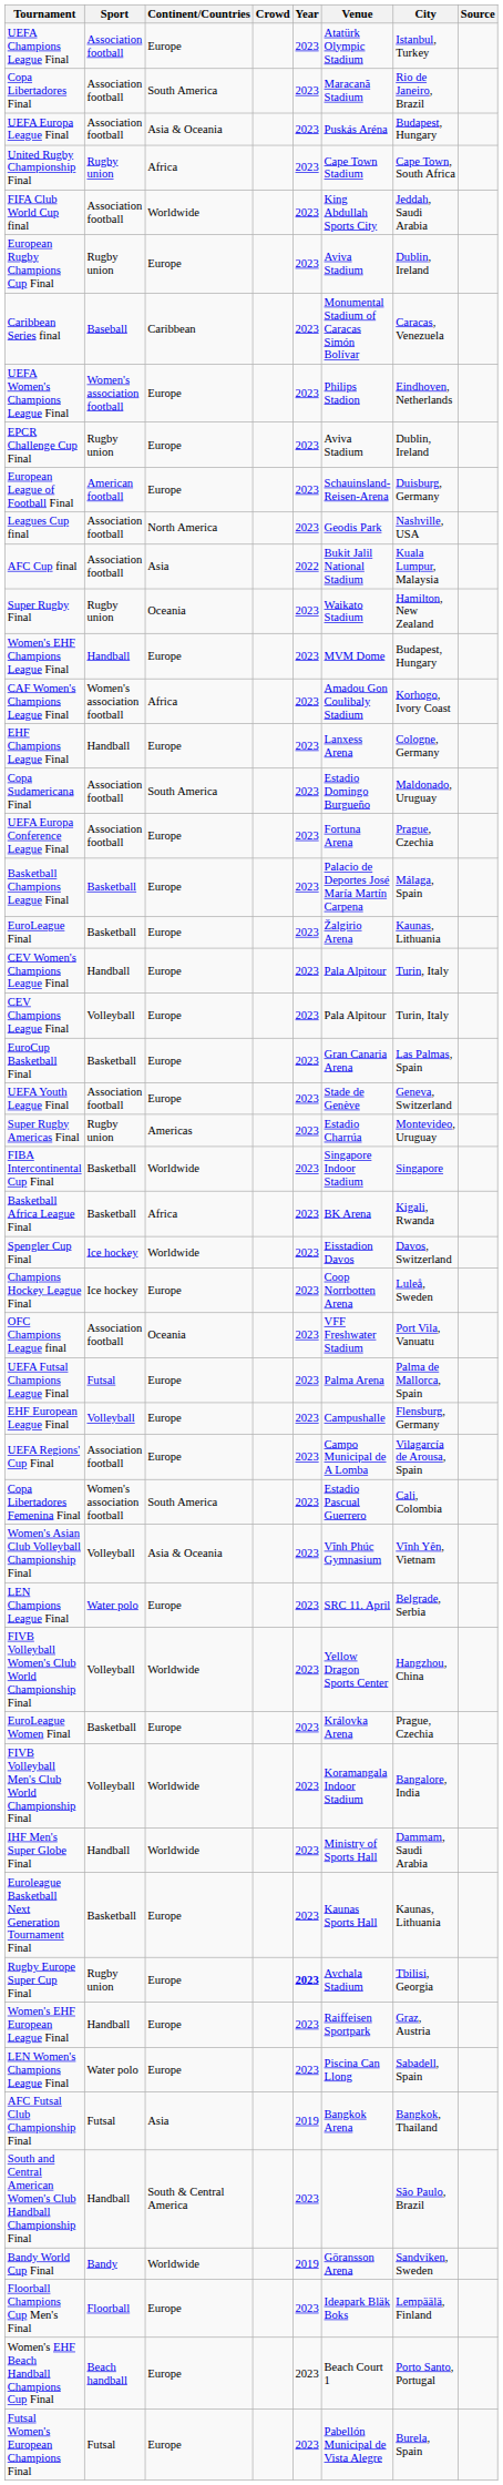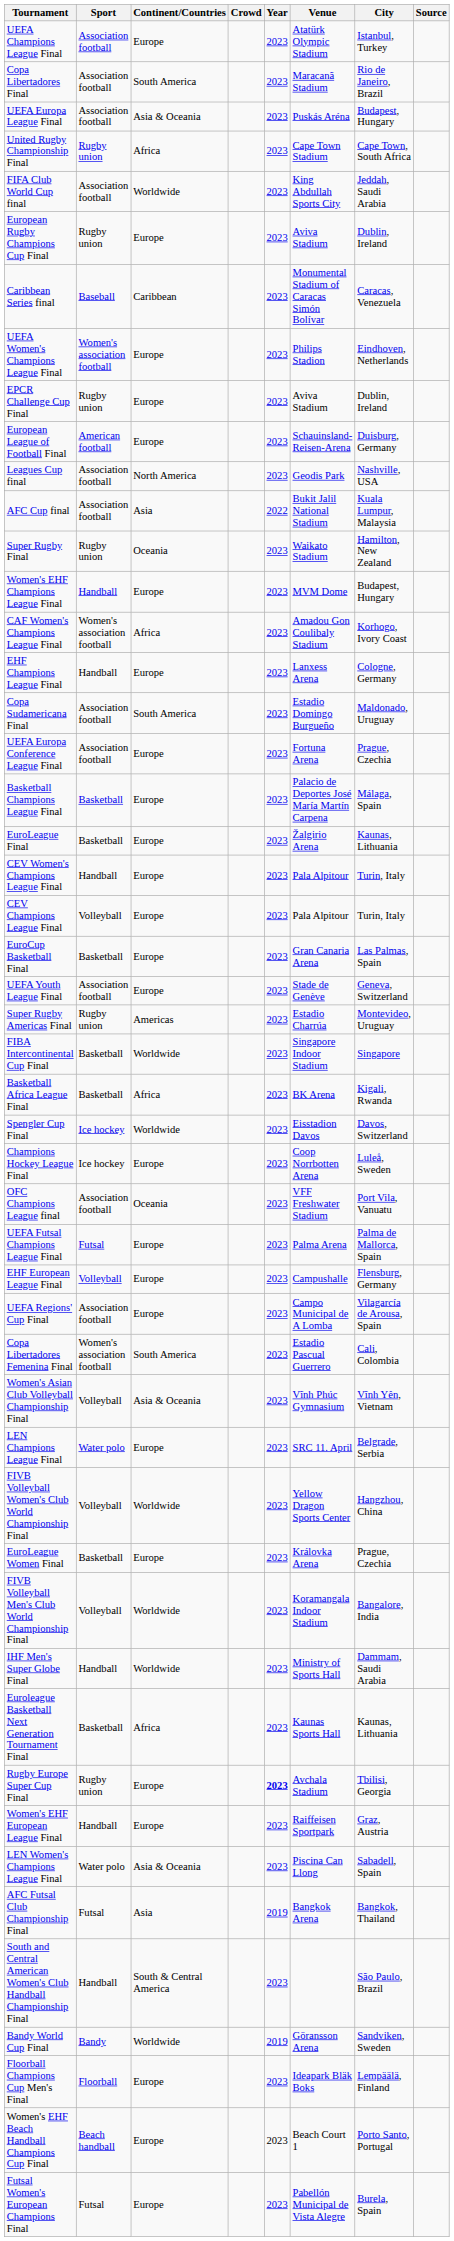Euroleague Basketball Next Generation Tournament Final | Continent/Countries: Europe -> Africa
LEN Women's Champions League Final | Continent/Countries: Europe -> Asia & Oceania
